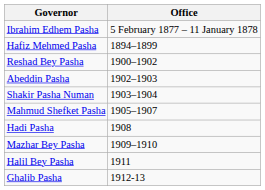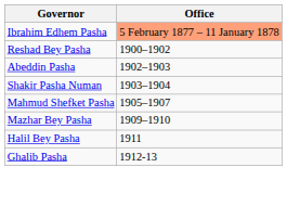Ibrahim Edhem Pasha | Office: no background -> lightsalmon background
- row: Hafiz Mehmed Pasha | 1894–1899
- row: Hadi Pasha | 1908
